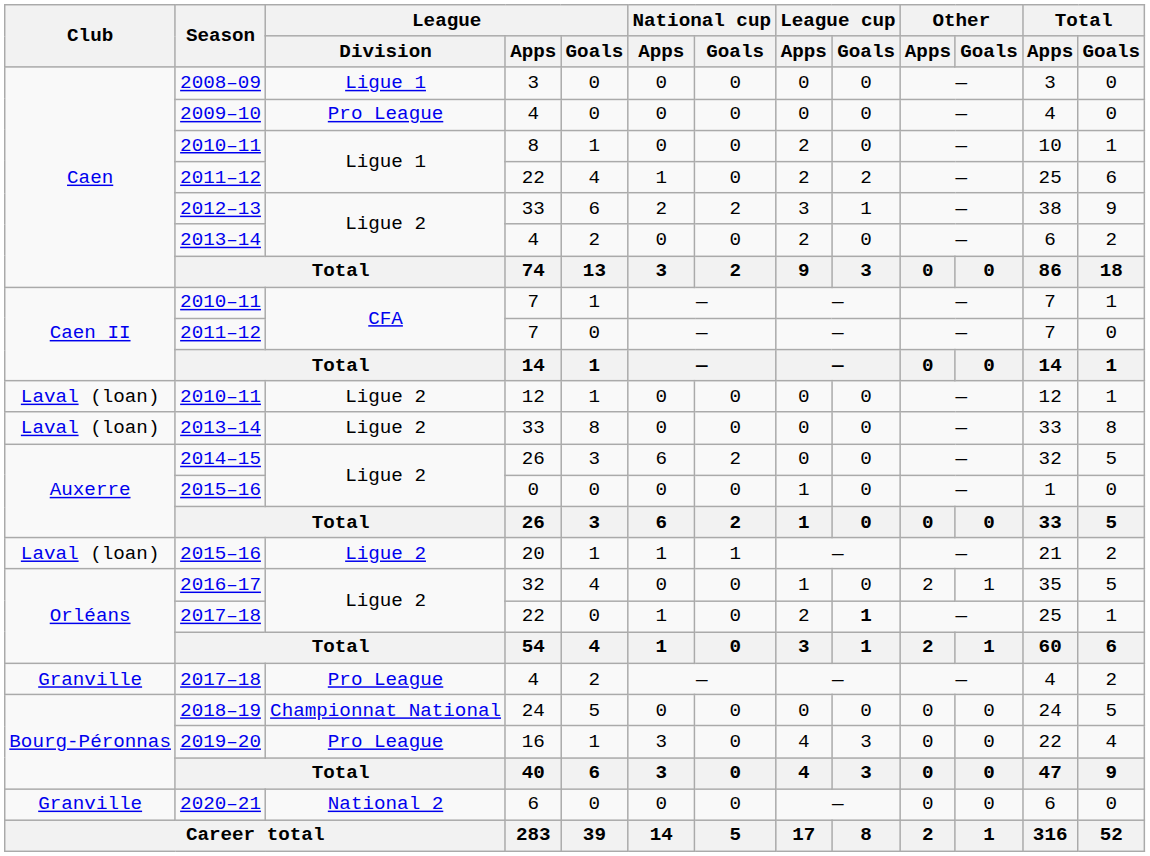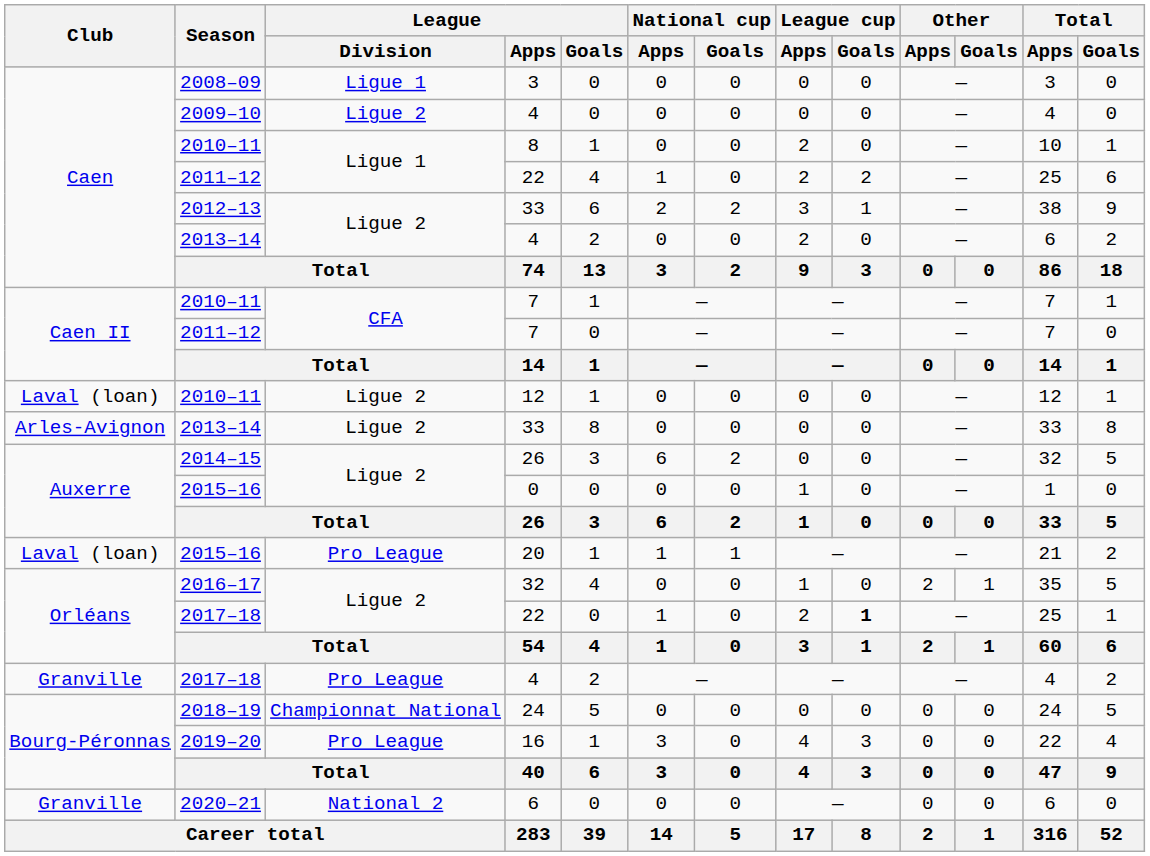2009–10 / 4 | League / Division: Pro League -> Ligue 2
2013–14 / 33 | Club: Laval (loan) -> Arles-Avignon
20 | League / Division: Ligue 2 -> Pro League
